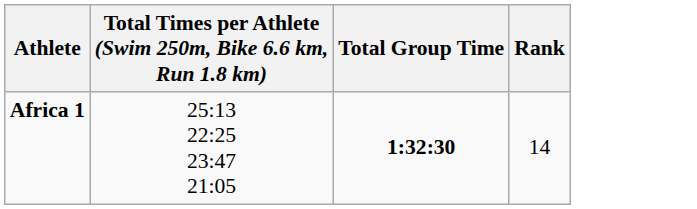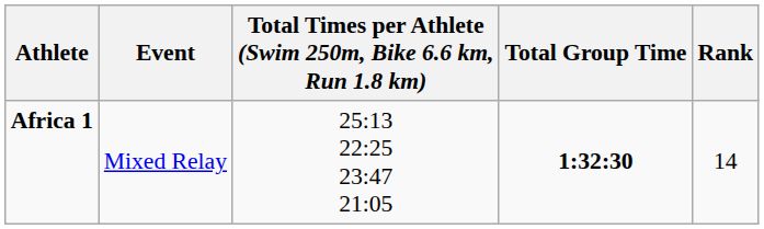+ column: Event | Mixed Relay
